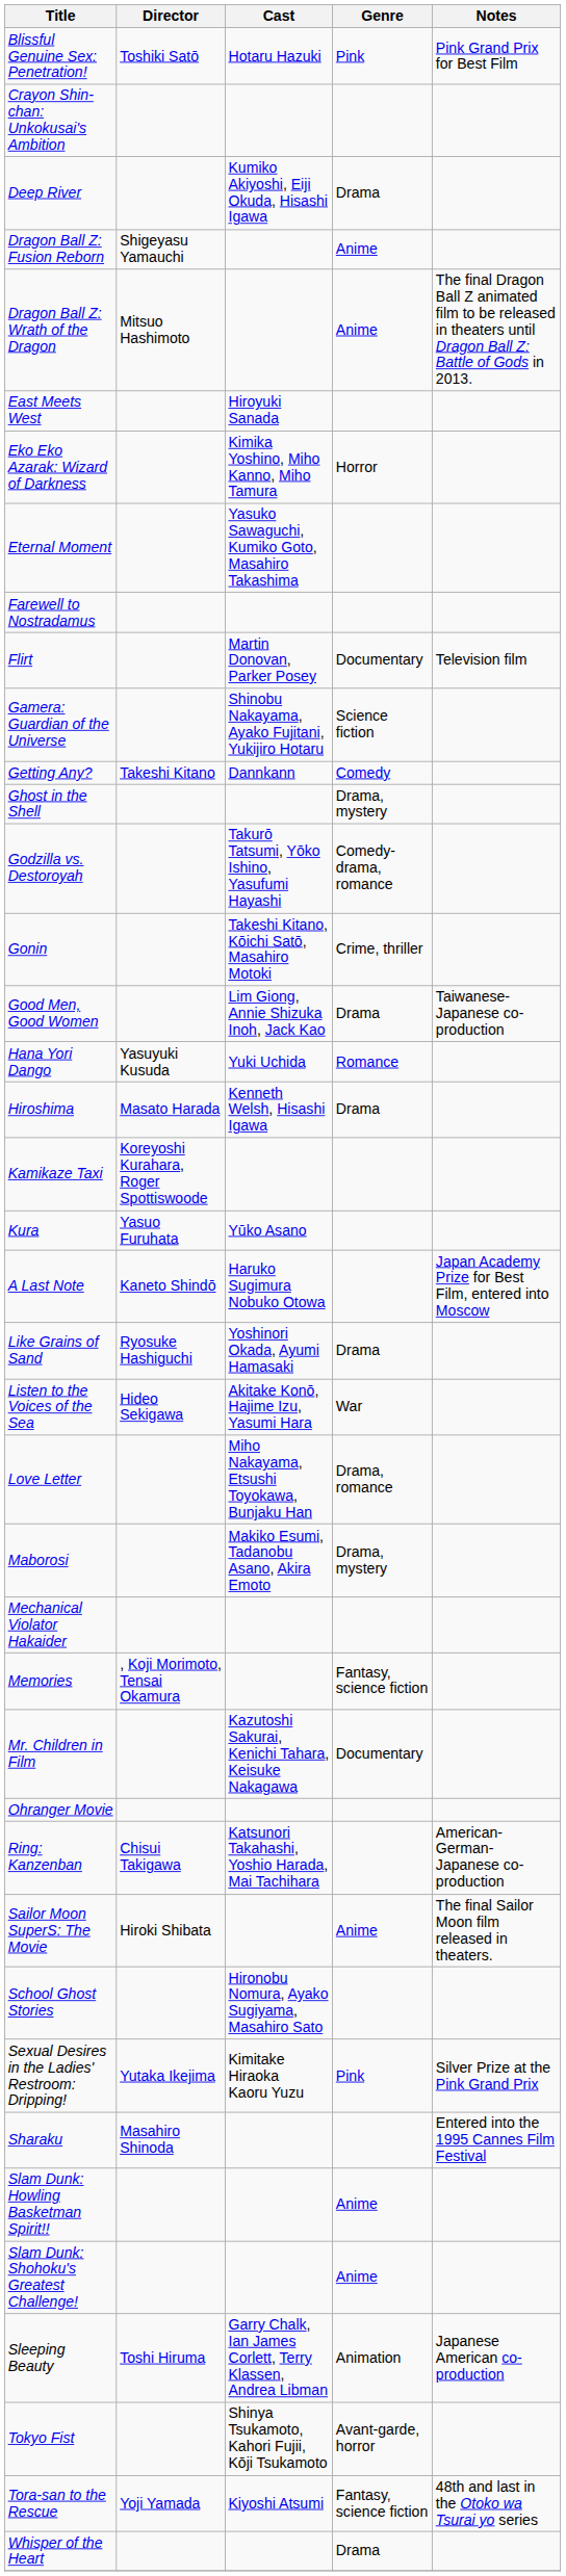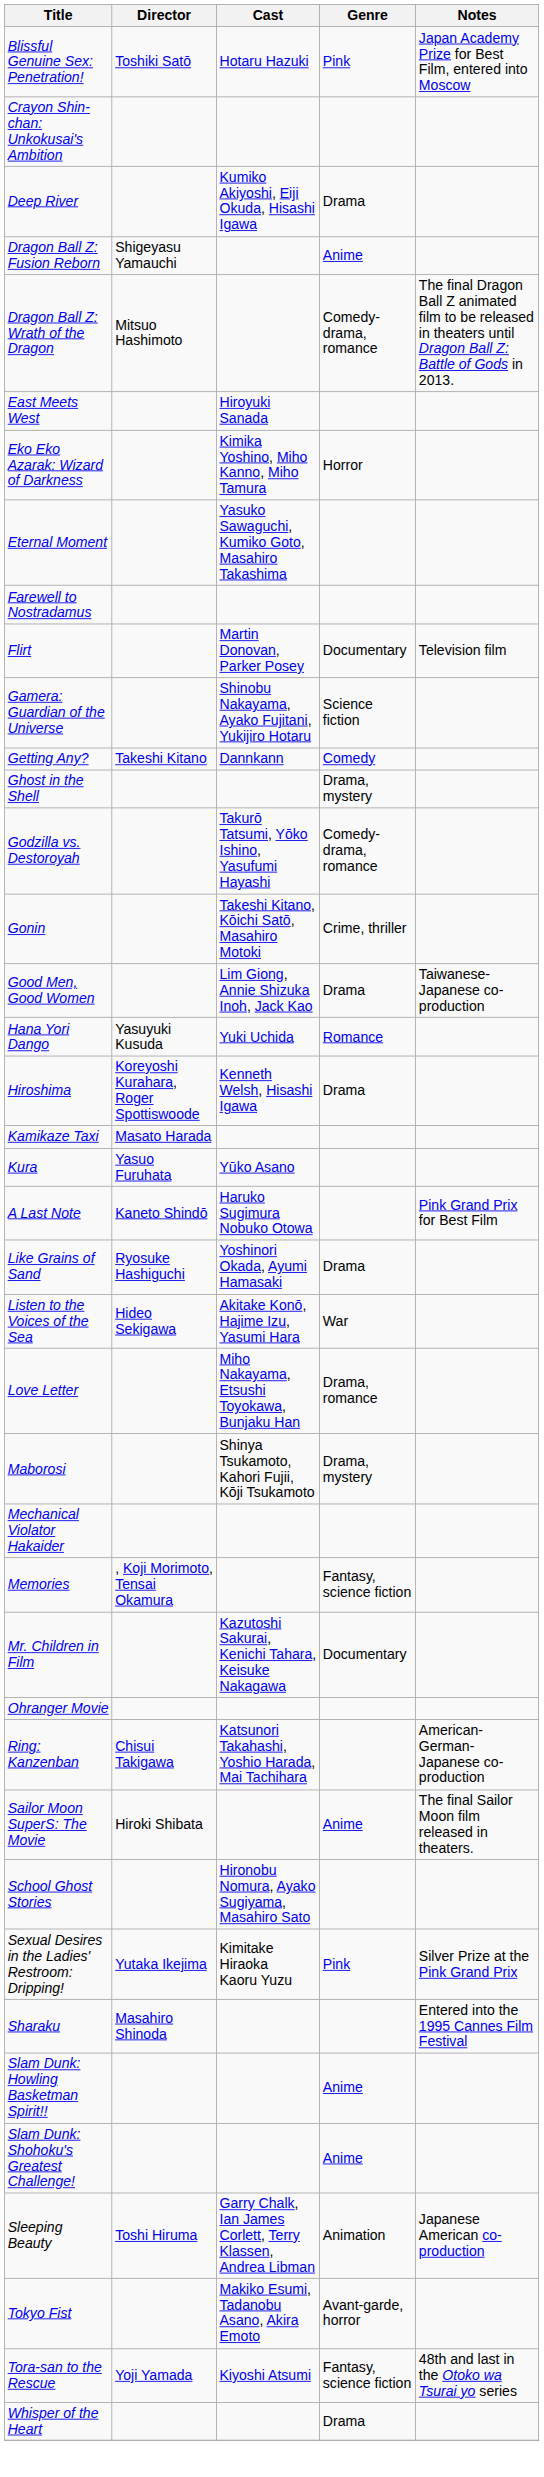Blissful Genuine Sex: Penetration! | Notes: Pink Grand Prix for Best Film -> Japan Academy Prize for Best Film, entered into Moscow
Dragon Ball Z: Wrath of the Dragon | Genre: Anime -> Comedy-drama, romance
Hiroshima | Director: Masato Harada -> Koreyoshi Kurahara, Roger Spottiswoode
Kamikaze Taxi | Director: Koreyoshi Kurahara, Roger Spottiswoode -> Masato Harada
A Last Note | Notes: Japan Academy Prize for Best Film, entered into Moscow -> Pink Grand Prix for Best Film
Maborosi | Cast: Makiko Esumi, Tadanobu Asano, Akira Emoto -> Shinya Tsukamoto, Kahori Fujii, Kōji Tsukamoto
Tokyo Fist | Cast: Shinya Tsukamoto, Kahori Fujii, Kōji Tsukamoto -> Makiko Esumi, Tadanobu Asano, Akira Emoto
